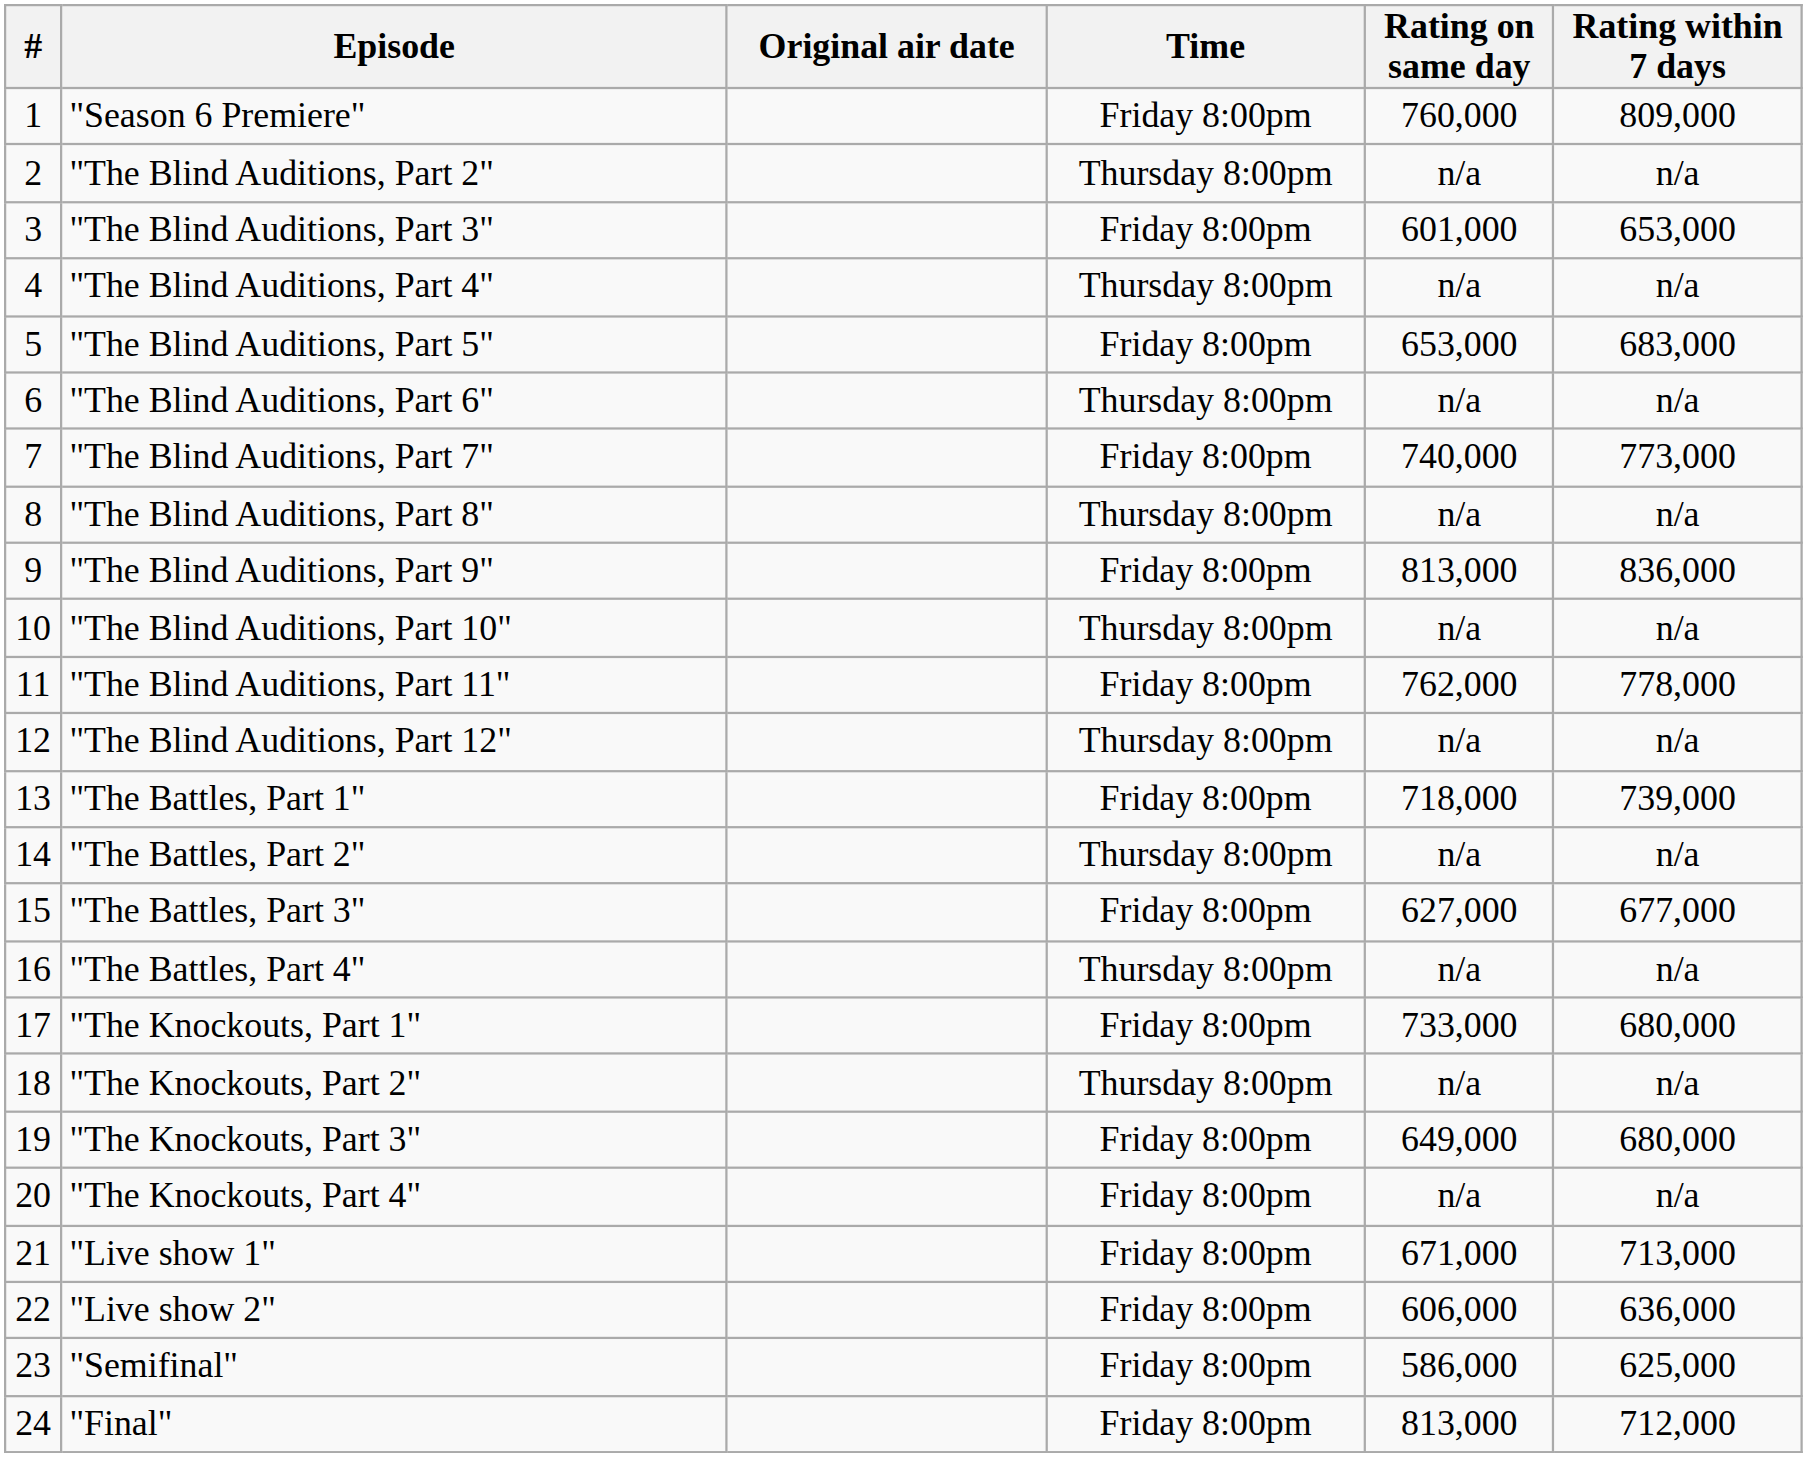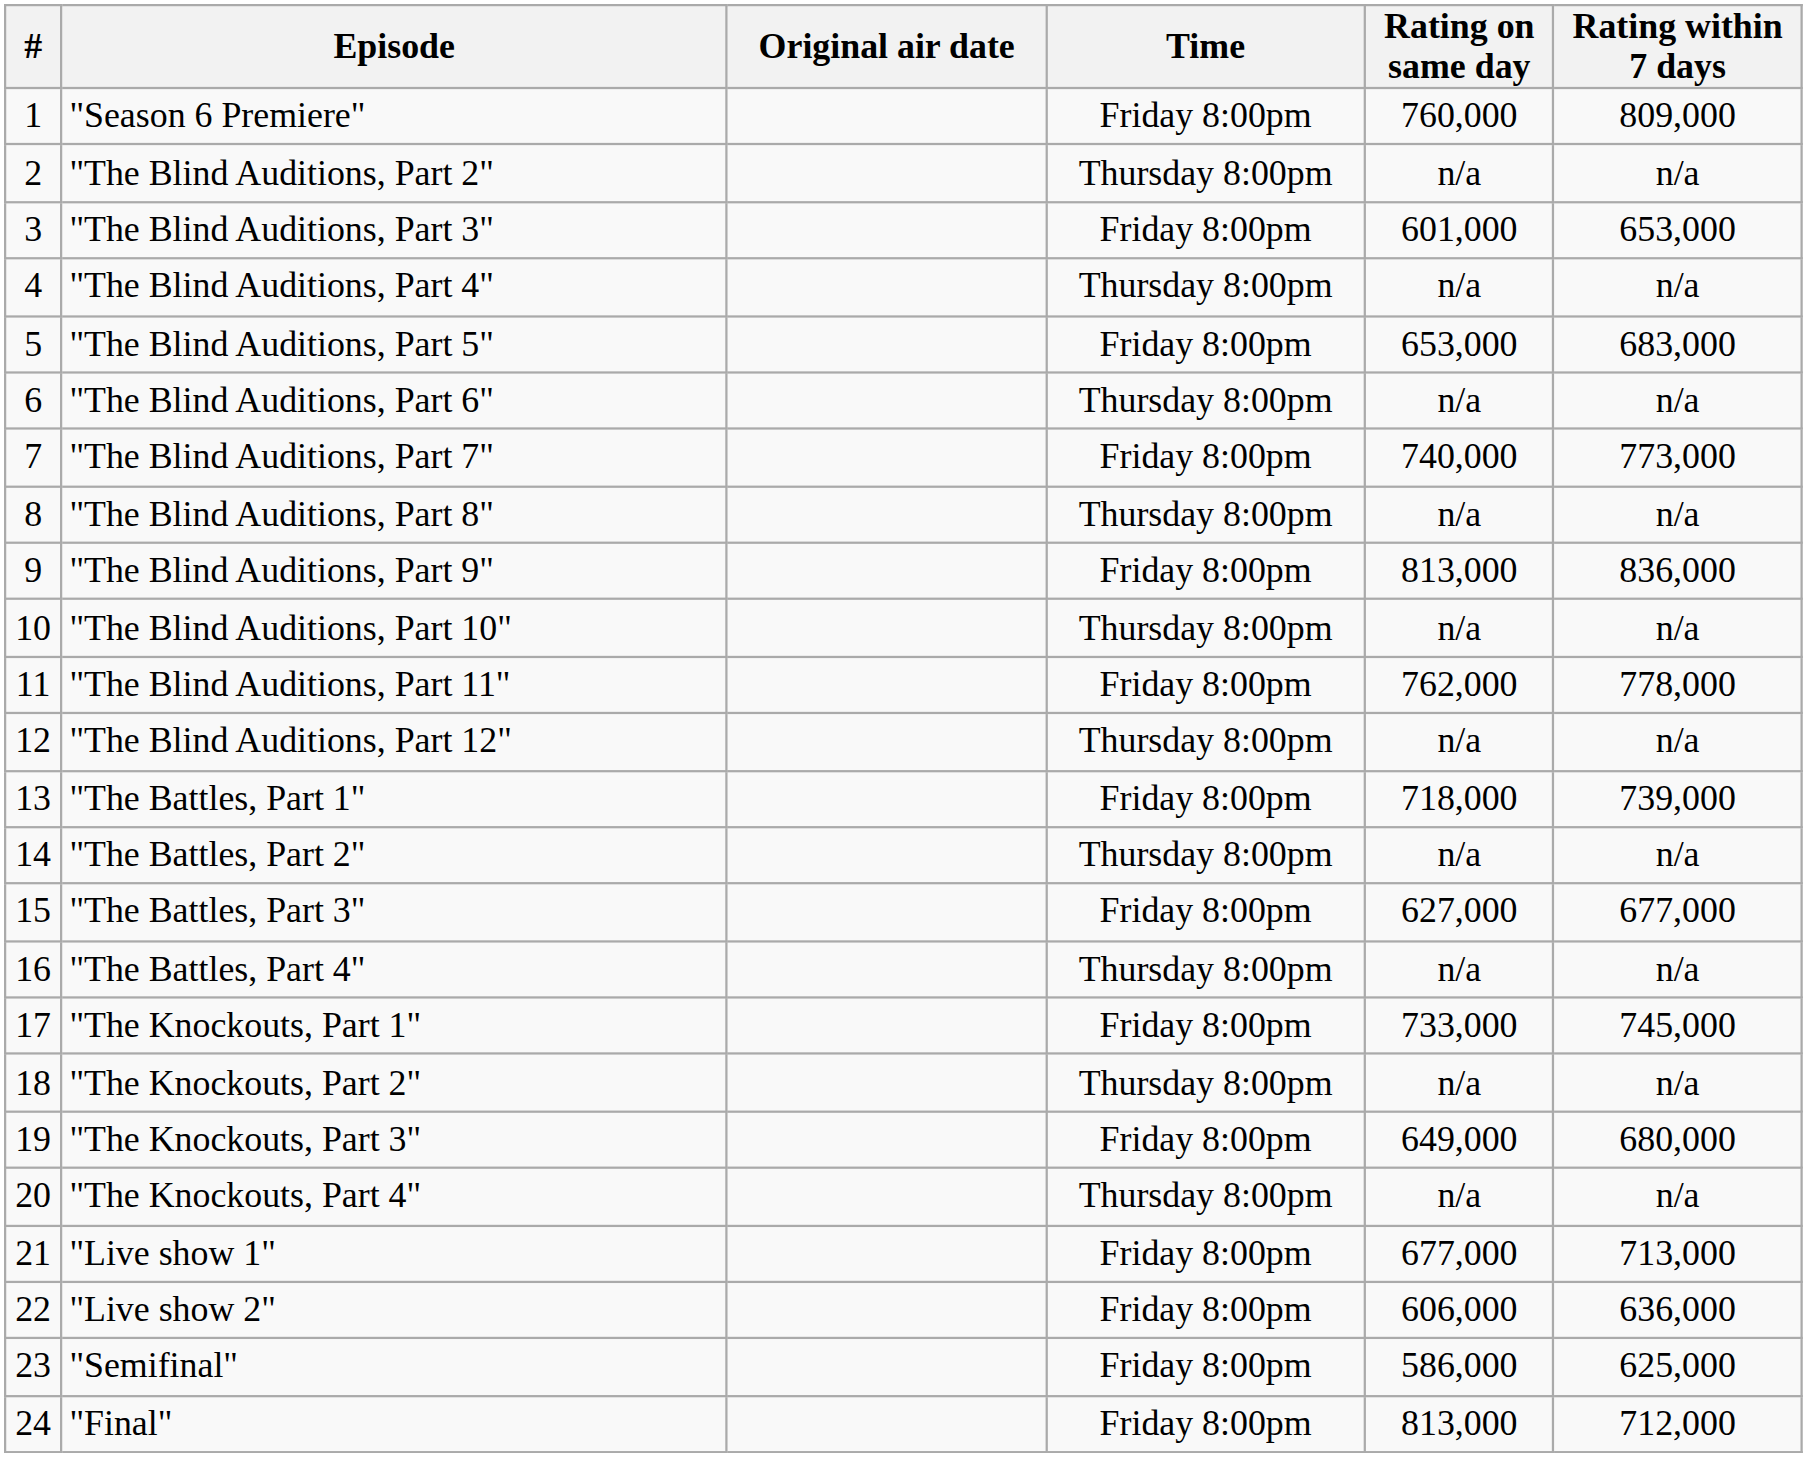"The Knockouts, Part 1" | Rating within 7 days: 680,000 -> 745,000
"The Knockouts, Part 4" | Time: Friday 8:00pm -> Thursday 8:00pm
"Live show 1" | Rating on same day: 671,000 -> 677,000
